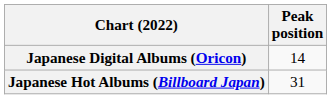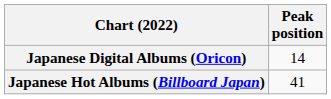Japanese Hot Albums (Billboard Japan) | Peak position: 31 -> 41
